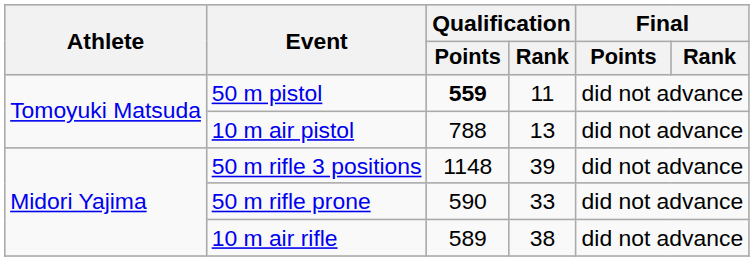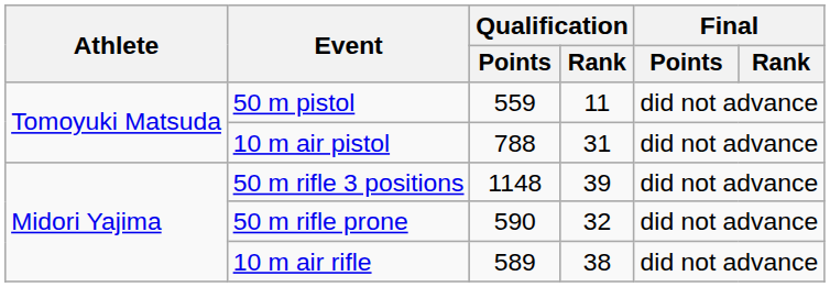50 m pistol | Qualification / Points: bold -> normal
10 m air pistol | Qualification / Rank: 13 -> 31
50 m rifle prone | Qualification / Rank: 33 -> 32
